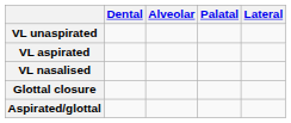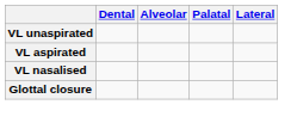- row: Aspirated/glottal
